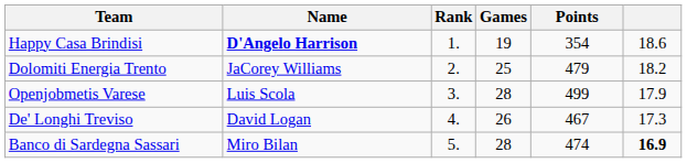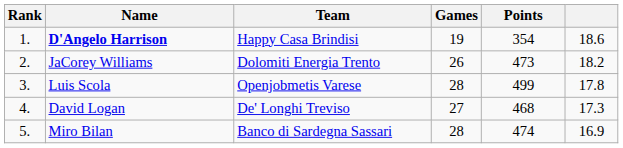columns swapped: Rank <-> Team
JaCorey Williams | Games: 25 -> 26
JaCorey Williams | Points: 479 -> 473
Luis Scola | column 6: 17.9 -> 17.8
David Logan | Games: 26 -> 27
David Logan | Points: 467 -> 468
Miro Bilan | column 6: bold -> normal
